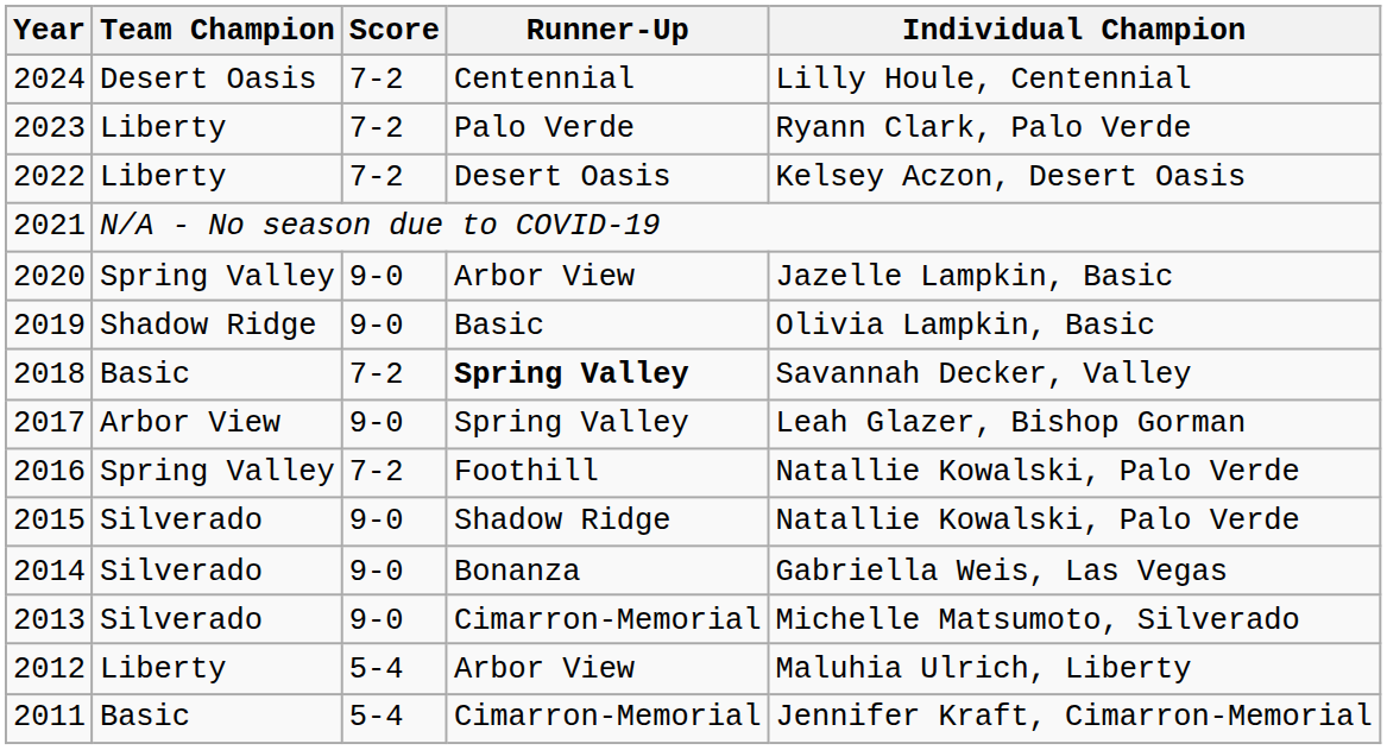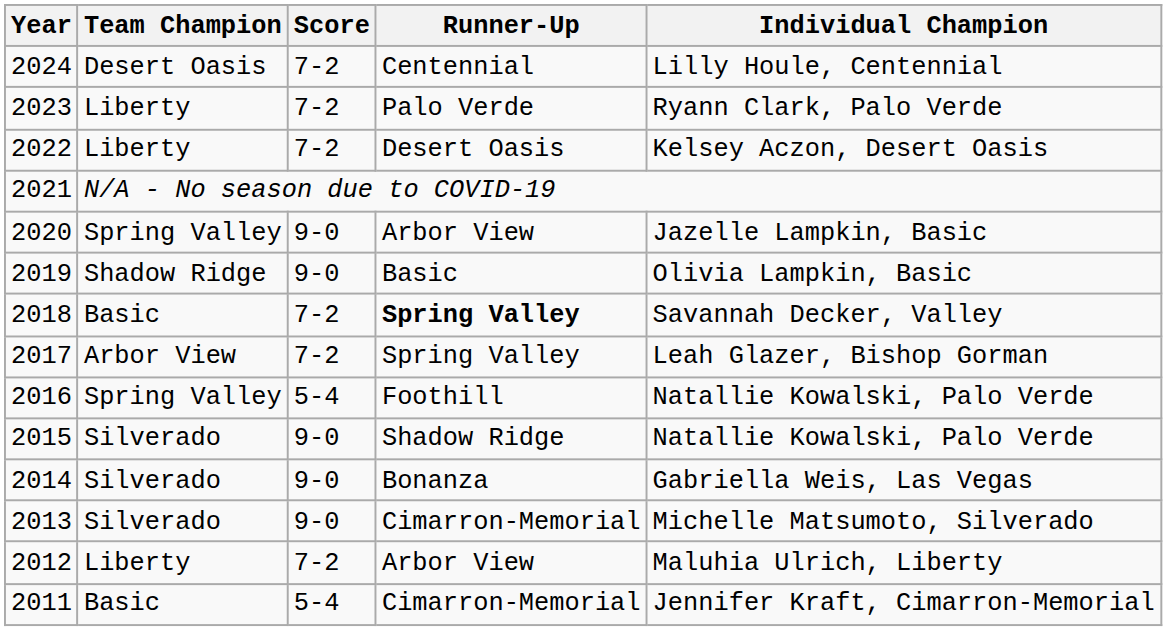2017 | Score: 9-0 -> 7-2
2016 | Score: 7-2 -> 5-4
2012 | Score: 5-4 -> 7-2
